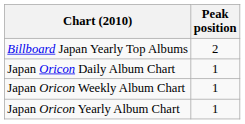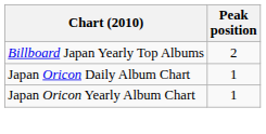- row: Japan Oricon Weekly Album Chart | 1
